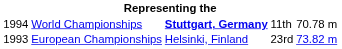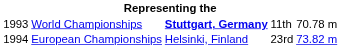World Championships | column 1: 1994 -> 1993
European Championships | column 1: 1993 -> 1994
